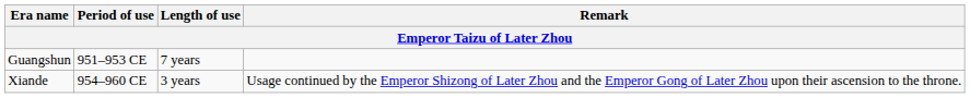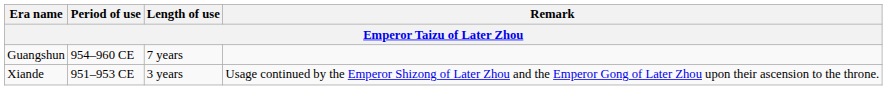Guangshun | Period of use: 951–953 CE -> 954–960 CE
Xiande | Period of use: 954–960 CE -> 951–953 CE
